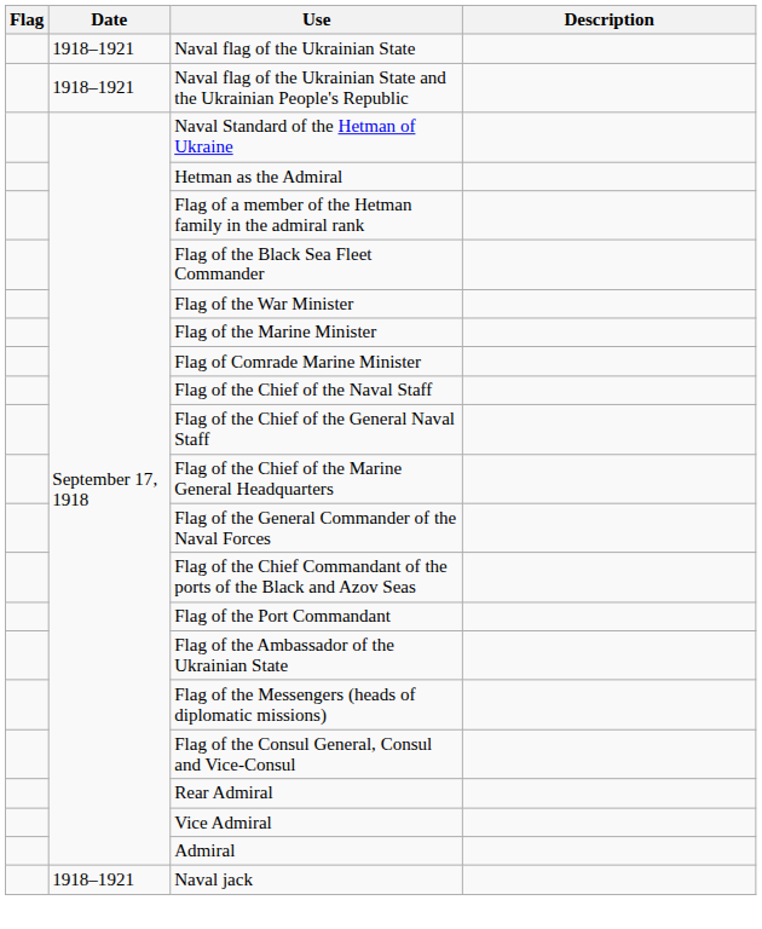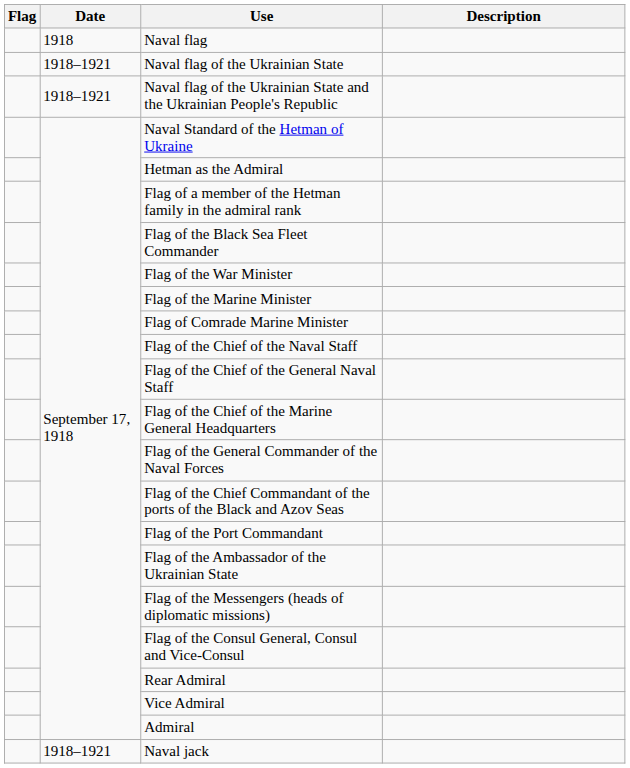+ row: 1918 | Naval flag
